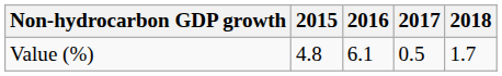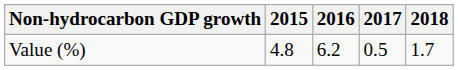Value (%) | 2016: 6.1 -> 6.2
